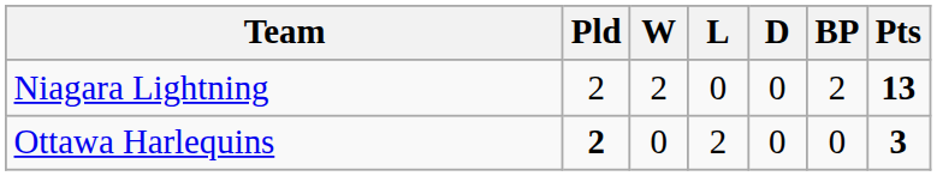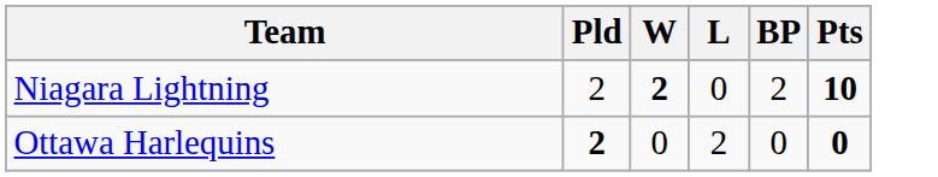- column: D | 0 | 0
Niagara Lightning | W: normal -> bold
Niagara Lightning | Pts: 13 -> 10
Ottawa Harlequins | Pts: 3 -> 0
